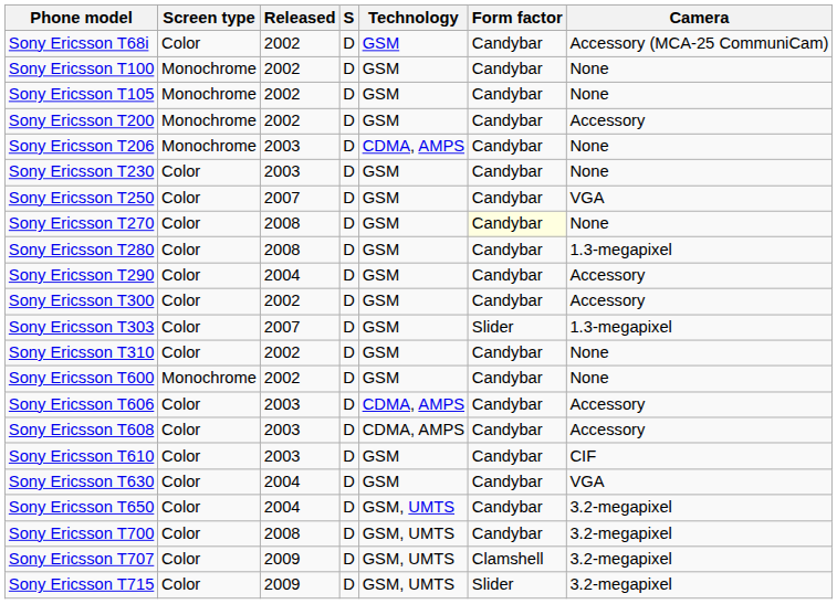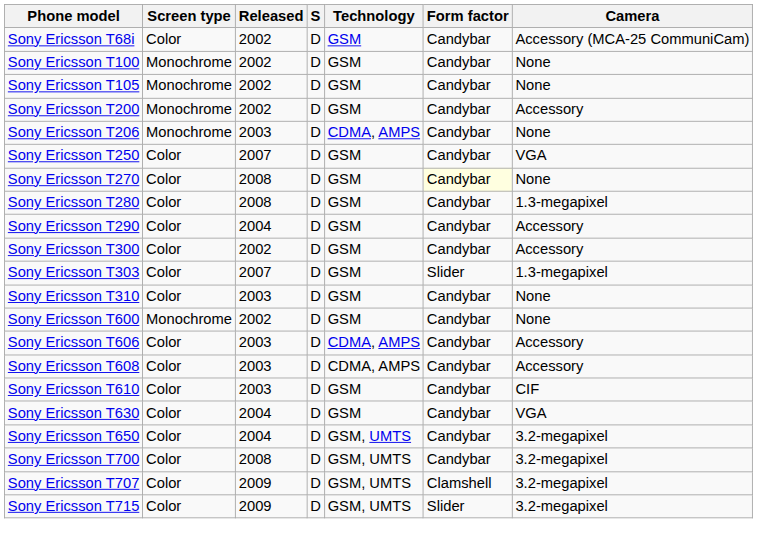- row: Sony Ericsson T230 | Color | 2003 | D | GSM | Candybar | None
Sony Ericsson T310 | Released: 2002 -> 2003
